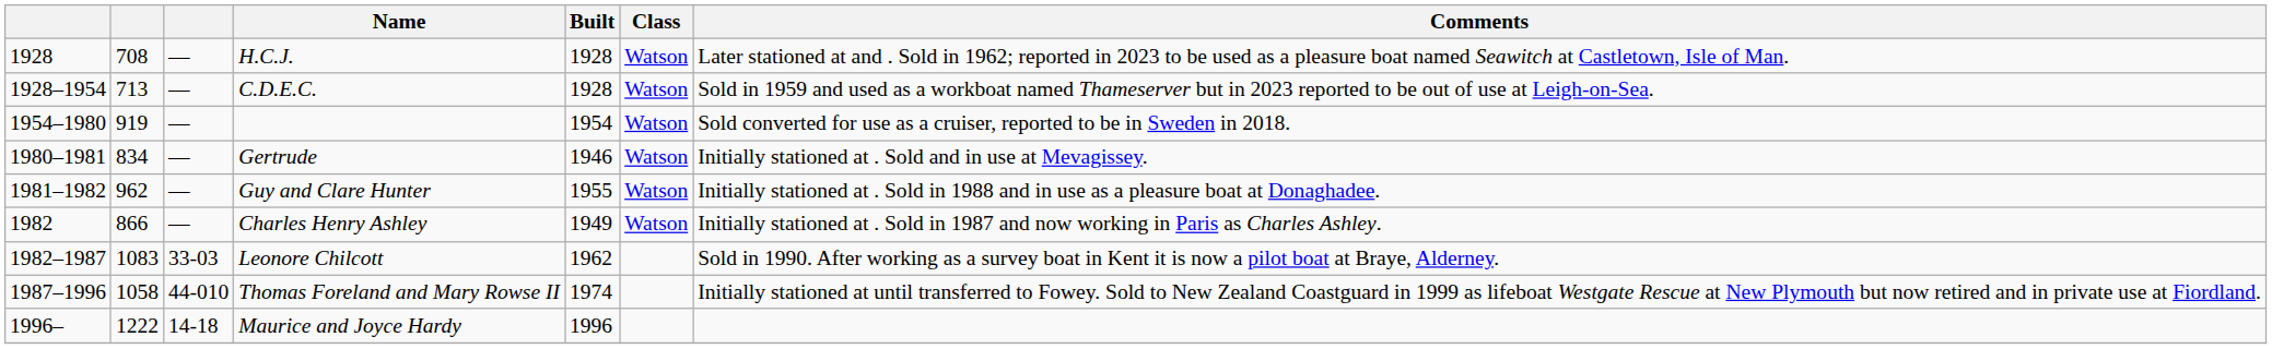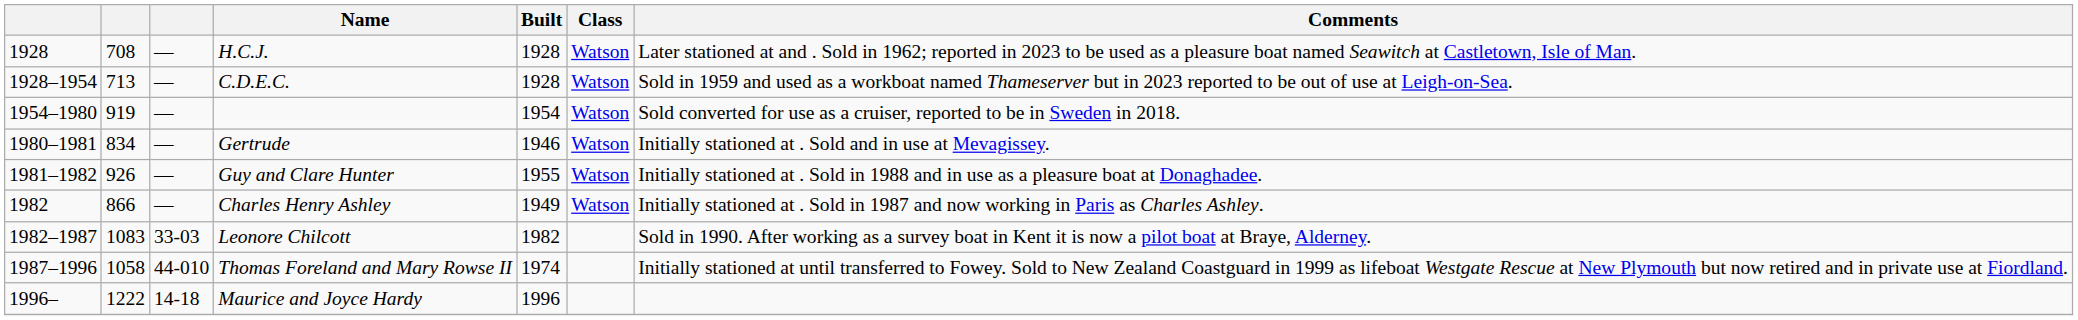Guy and Clare Hunter | column 2: 962 -> 926
Leonore Chilcott | Built: 1962 -> 1982
